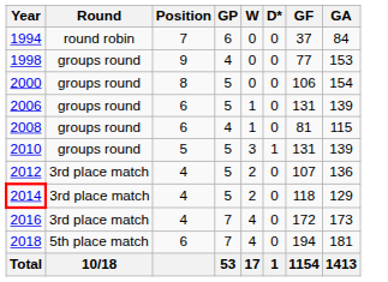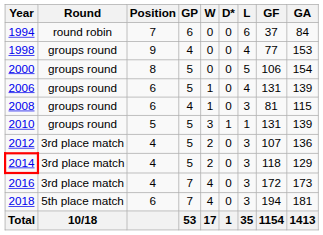+ column: L | 6 | 4 | 5 | 4 | 3 | 1 | 3 | 3 | 3 | 3 | 35
